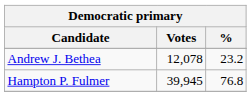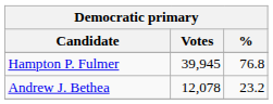rows swapped: Hampton P. Fulmer <-> Andrew J. Bethea
